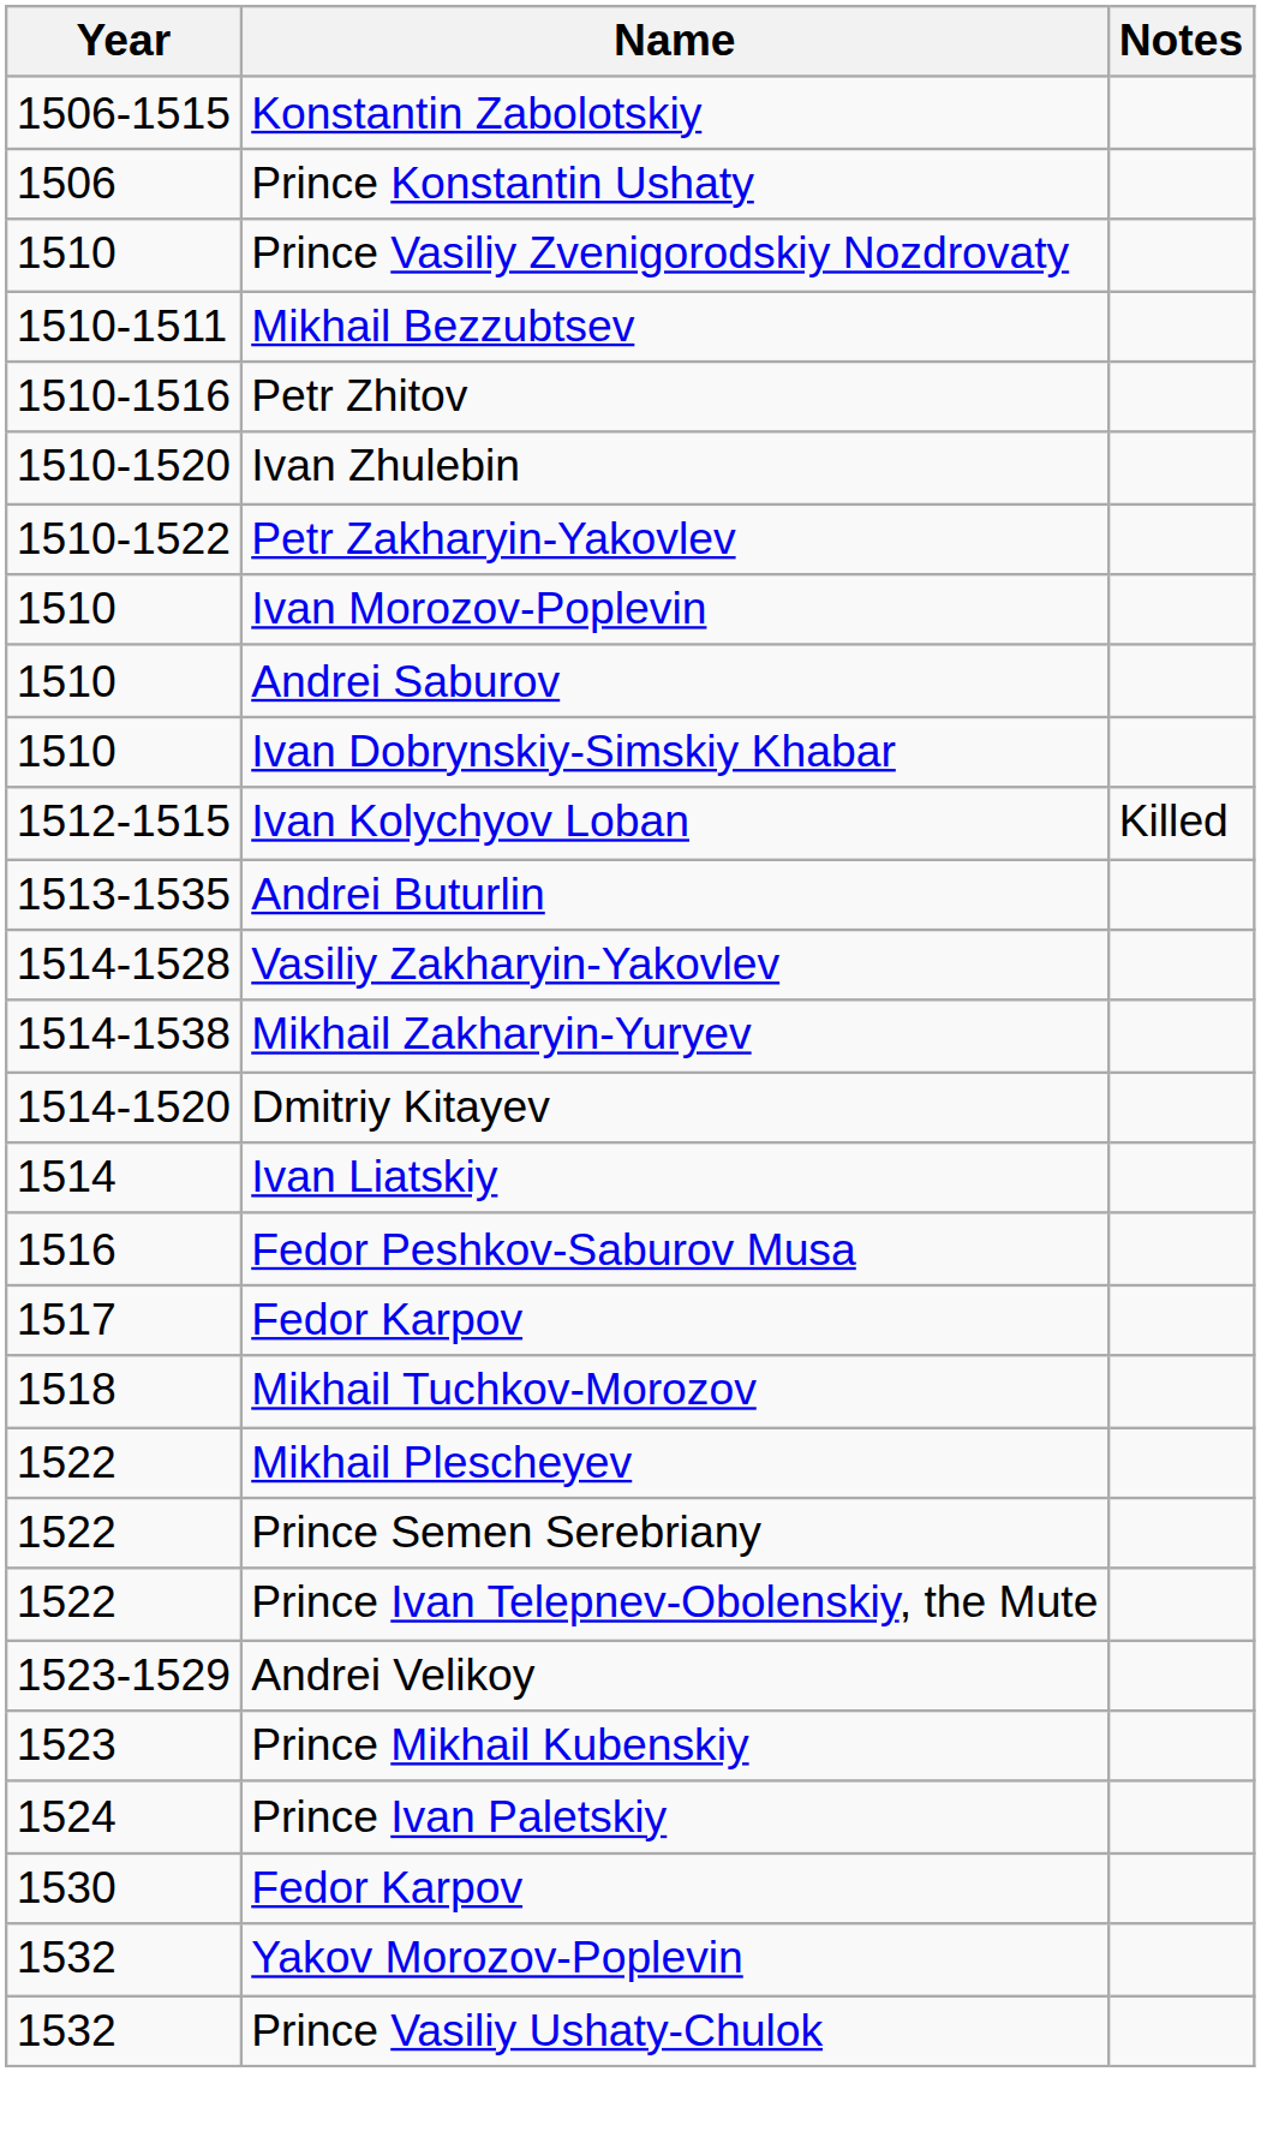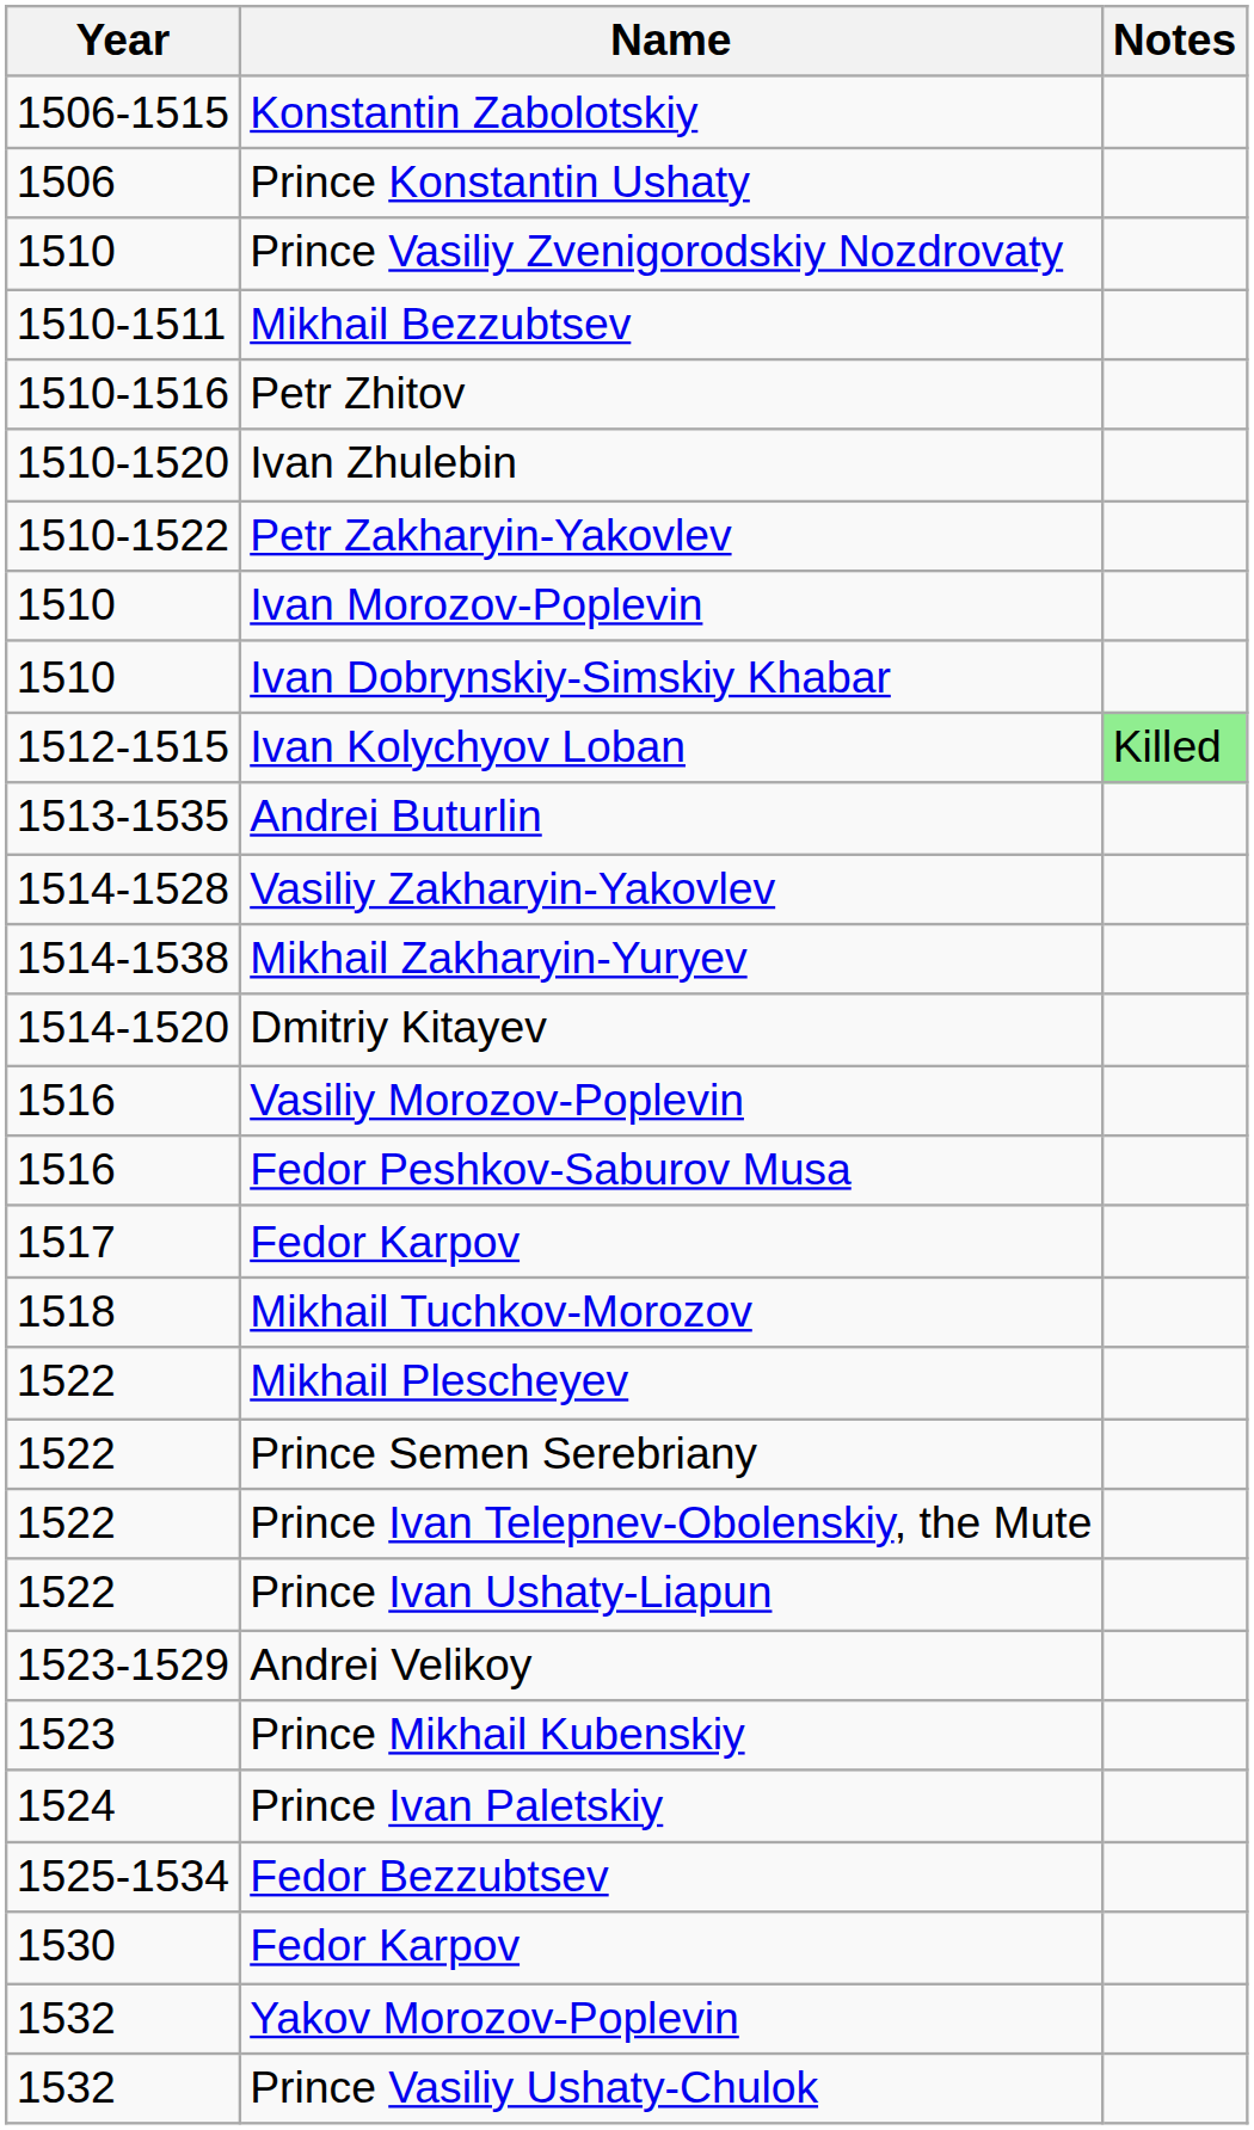- row: 1510 | Andrei Saburov
Ivan Kolychyov Loban | Notes: no background -> lightgreen background
- row: 1514 | Ivan Liatskiy
+ row: 1516 | Vasiliy Morozov-Poplevin
+ row: 1522 | Prince Ivan Ushaty-Liapun
+ row: 1525-1534 | Fedor Bezzubtsev
